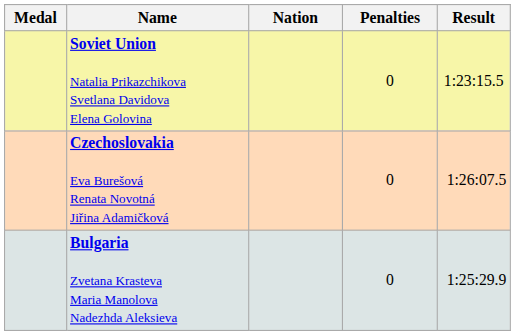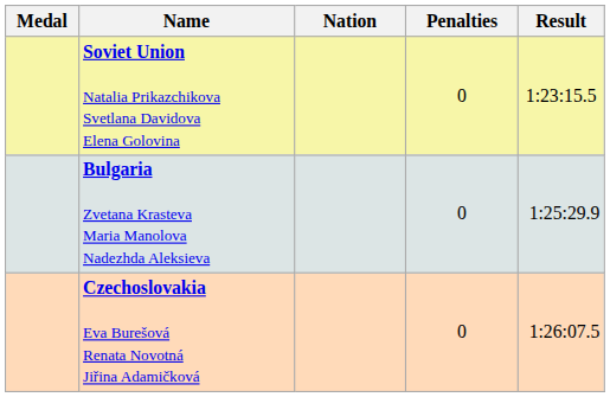rows swapped: Bulgaria Zvetana Krasteva Maria Manolova Nadezhda Aleksieva <-> Czechoslovakia Eva Burešová Renata Novotná Jiřina Adamičková
